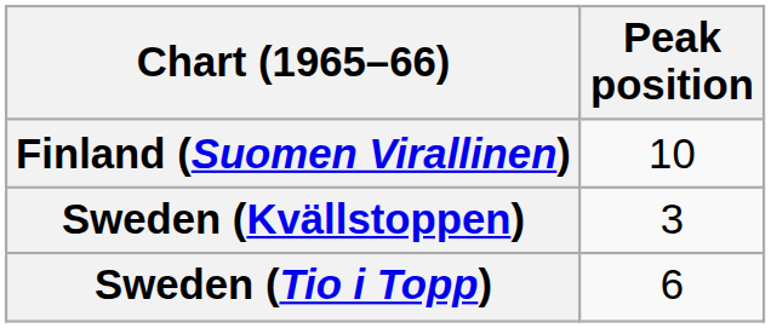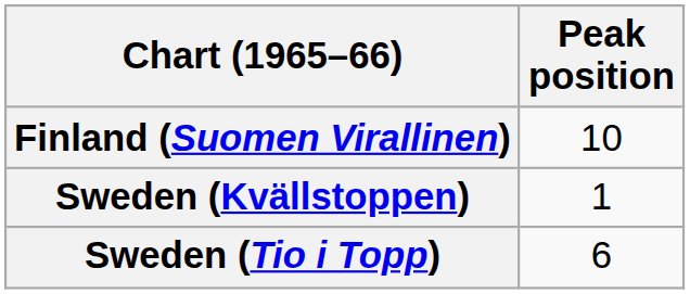Sweden (Kvällstoppen) | Peak position: 3 -> 1
